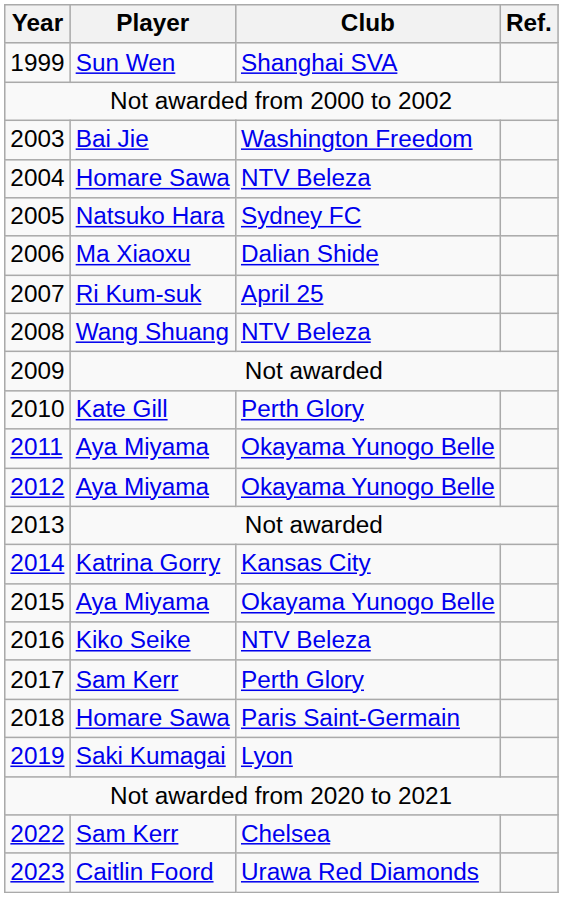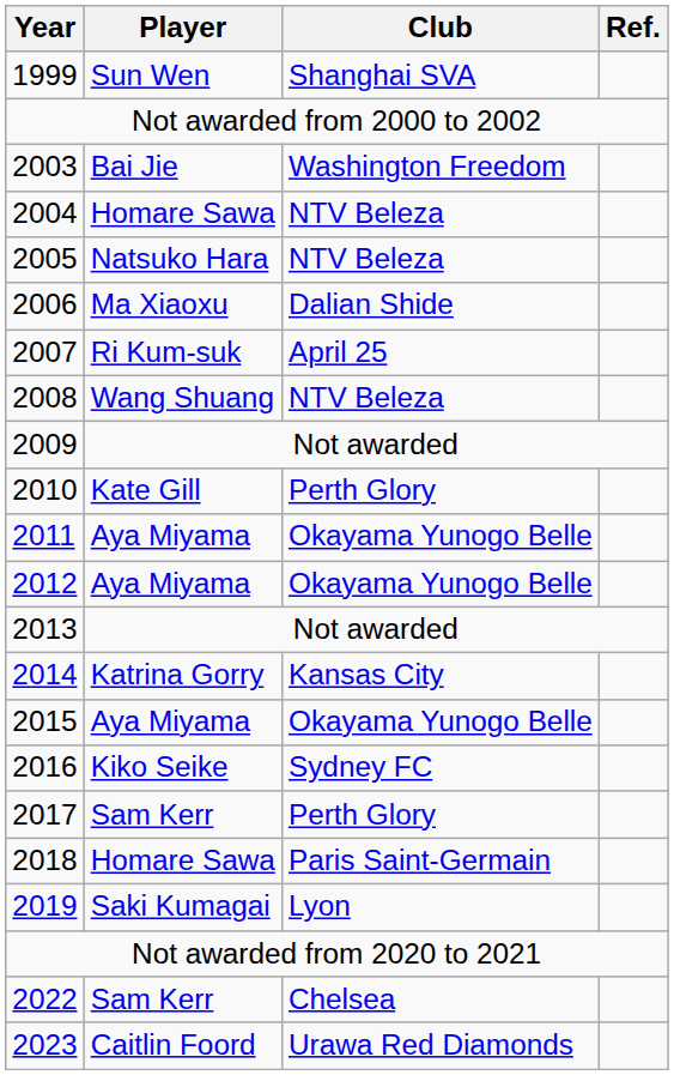2005 | Club: Sydney FC -> NTV Beleza
2016 | Club: NTV Beleza -> Sydney FC
